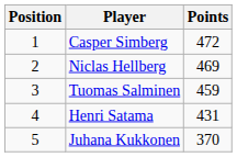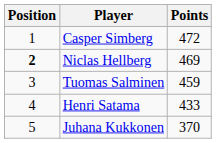Niclas Hellberg | Position: normal -> bold
Henri Satama | Points: 431 -> 433
